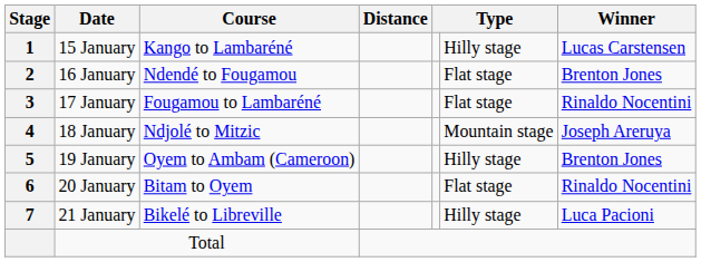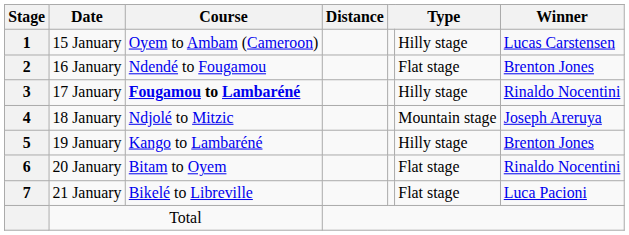15 January | Course: Kango to Lambaréné -> Oyem to Ambam (Cameroon)
17 January | Course: normal -> bold
17 January | column 6: Flat stage -> Hilly stage
19 January | Course: Oyem to Ambam (Cameroon) -> Kango to Lambaréné
21 January | column 6: Hilly stage -> Flat stage
